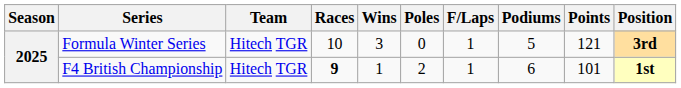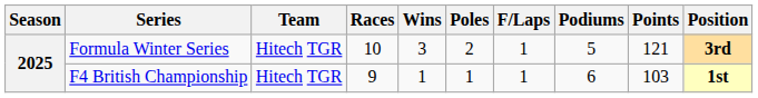Formula Winter Series | Poles: 0 -> 2
F4 British Championship | Races: bold -> normal
F4 British Championship | Poles: 2 -> 1
F4 British Championship | Points: 101 -> 103
